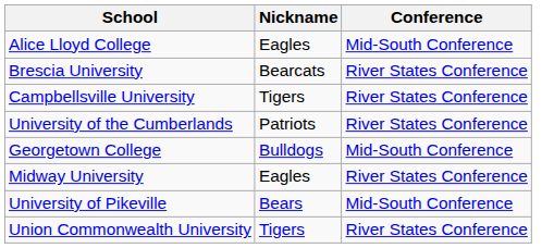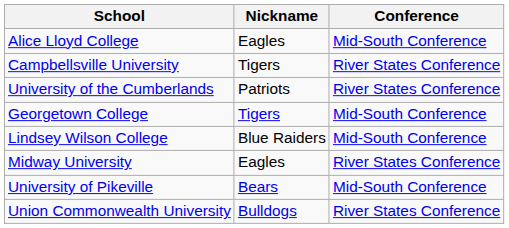- row: Brescia University | Bearcats | River States Conference
Georgetown College | Nickname: Bulldogs -> Tigers
+ row: Lindsey Wilson College | Blue Raiders | Mid-South Conference
Union Commonwealth University | Nickname: Tigers -> Bulldogs
